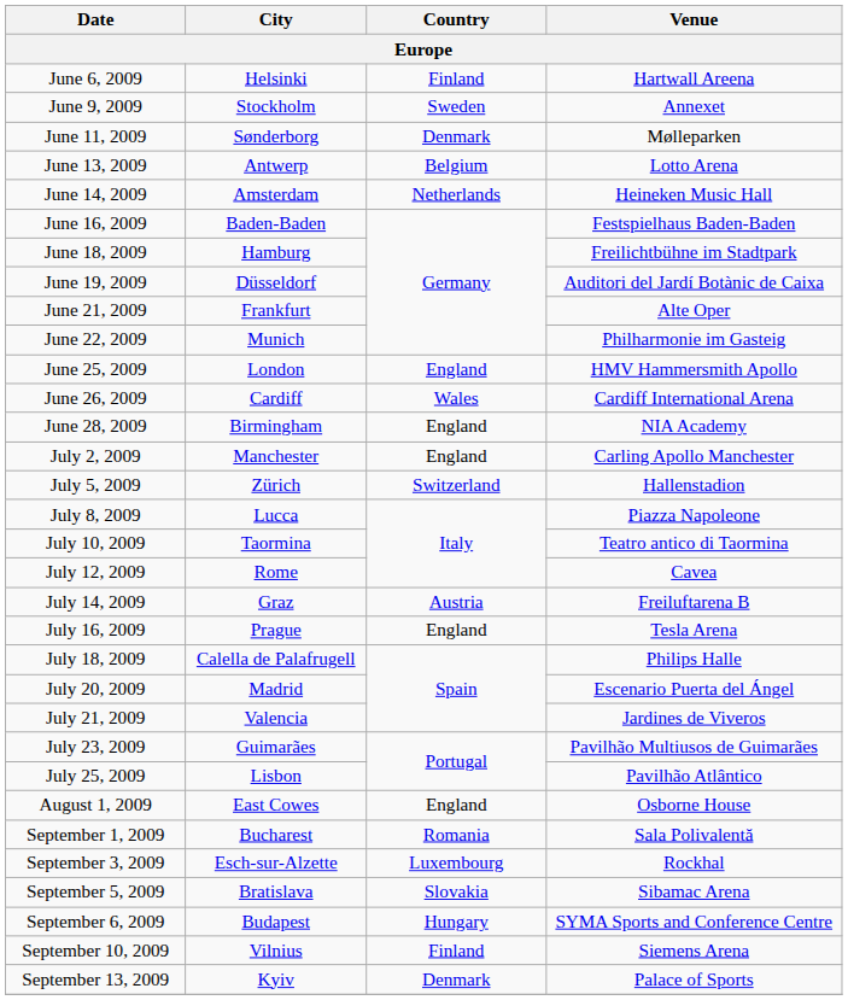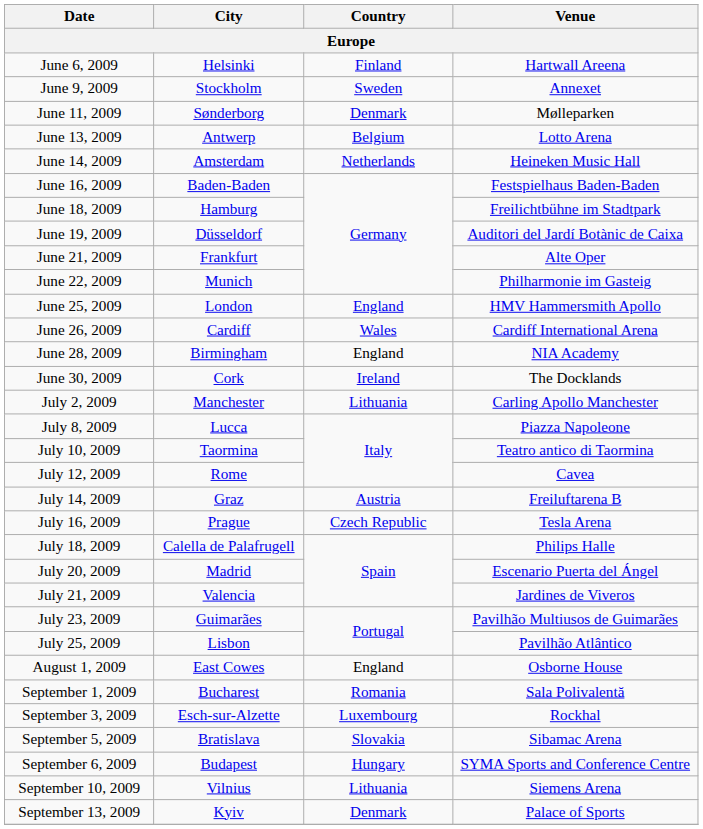+ row: June 30, 2009 | Cork | Ireland | The Docklands
July 2, 2009 | Country: England -> Lithuania
- row: July 5, 2009 | Zürich | Switzerland | Hallenstadion
July 16, 2009 | Country: England -> Czech Republic
September 10, 2009 | Country: Finland -> Lithuania
